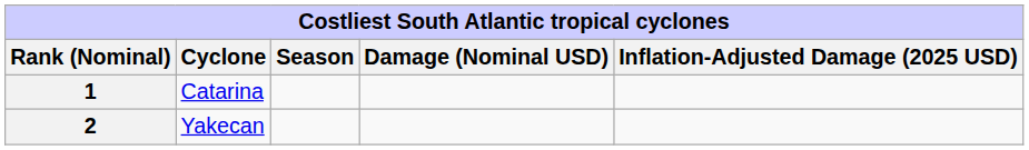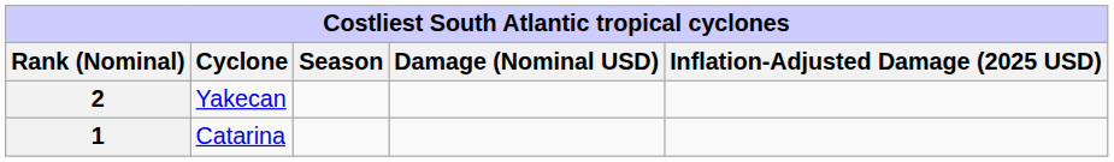rows swapped: 1 <-> 2
